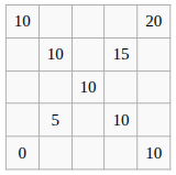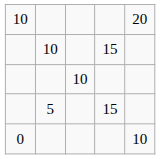5 | column 4: 10 -> 15
